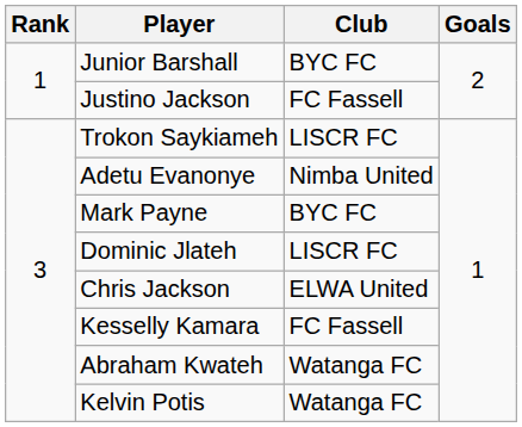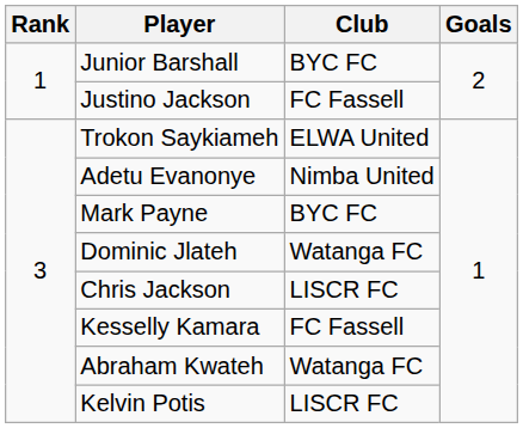Trokon Saykiameh | Club: LISCR FC -> ELWA United
Dominic Jlateh | Club: LISCR FC -> Watanga FC
Chris Jackson | Club: ELWA United -> LISCR FC
Kelvin Potis | Club: Watanga FC -> LISCR FC
